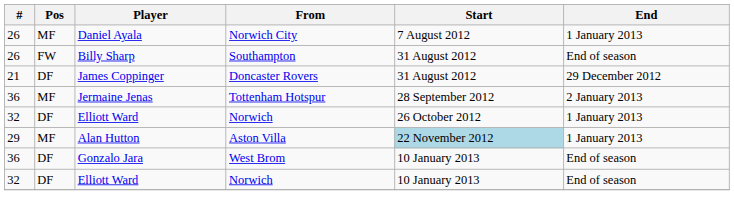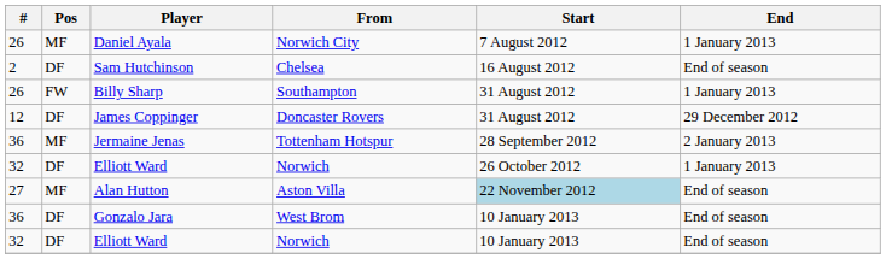+ row: 2 | DF | Sam Hutchinson | Chelsea | 16 August 2012 | End of season
Billy Sharp | End: End of season -> 1 January 2013
James Coppinger | #: 21 -> 12
Alan Hutton | #: 29 -> 27
Alan Hutton | End: 1 January 2013 -> End of season
